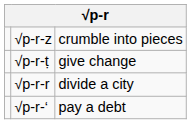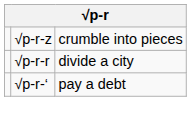- row: √p-r-ṭ | give change
